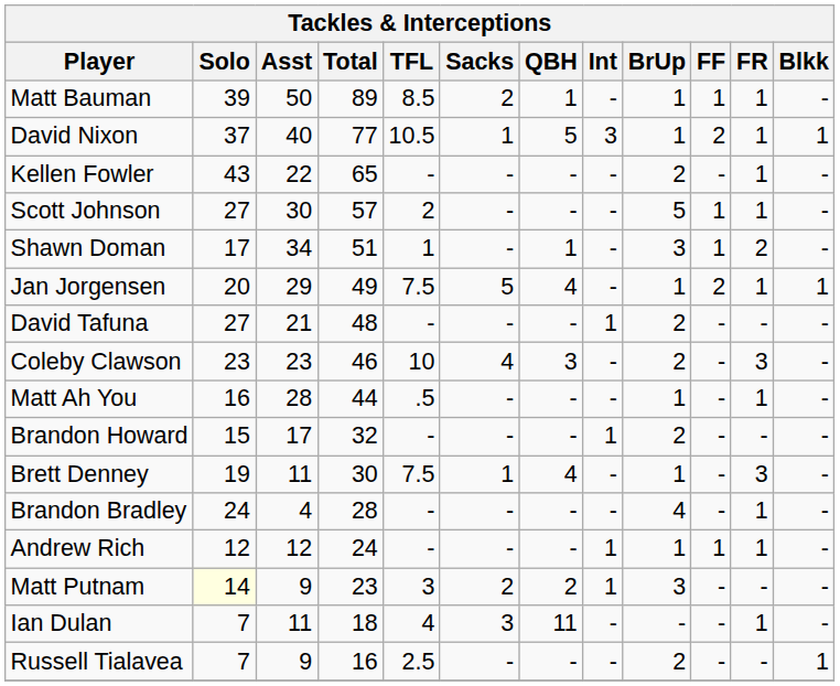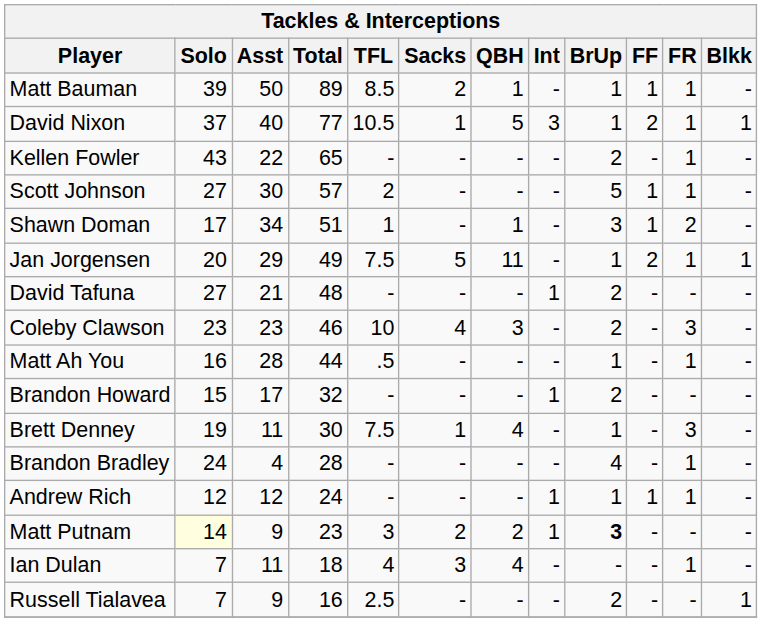Jan Jorgensen | QBH: 4 -> 11
Matt Putnam | BrUp: normal -> bold
Ian Dulan | QBH: 11 -> 4
